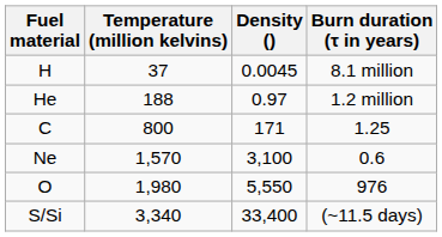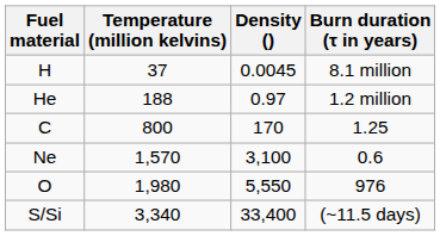C | Density (): 171 -> 170
